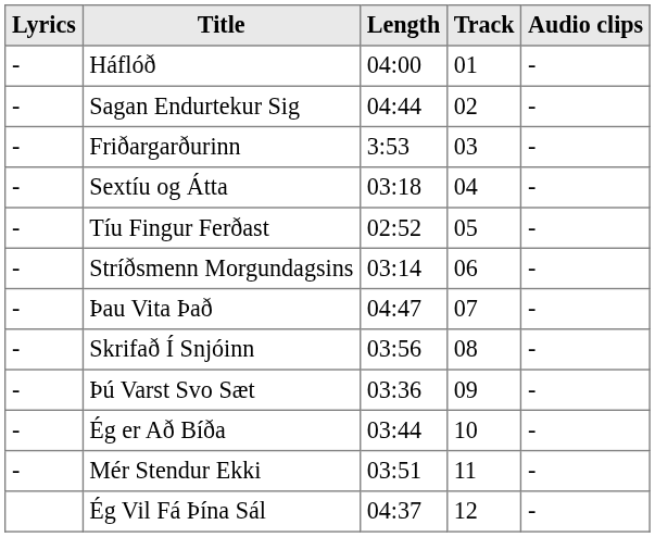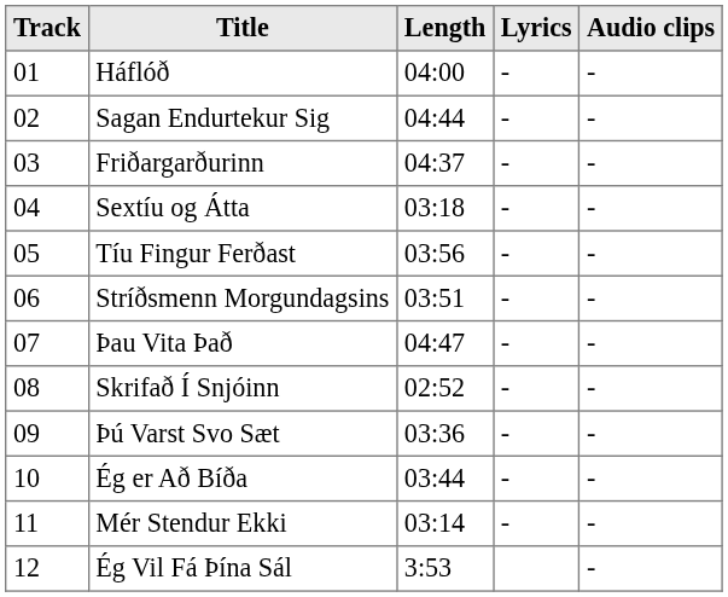columns swapped: Track <-> Lyrics
Friðargarðurinn | Length: 3:53 -> 04:37
Tíu Fingur Ferðast | Length: 02:52 -> 03:56
Stríðsmenn Morgundagsins | Length: 03:14 -> 03:51
Skrifað Í Snjóinn | Length: 03:56 -> 02:52
Mér Stendur Ekki | Length: 03:51 -> 03:14
Ég Vil Fá Þína Sál | Length: 04:37 -> 3:53
